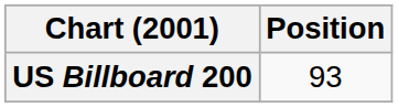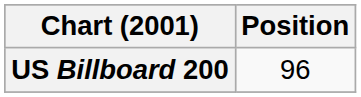US Billboard 200 | Position: 93 -> 96
